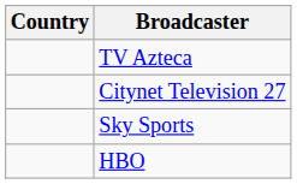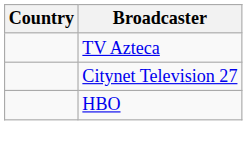- row: Sky Sports
